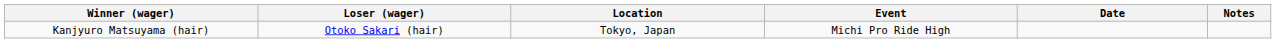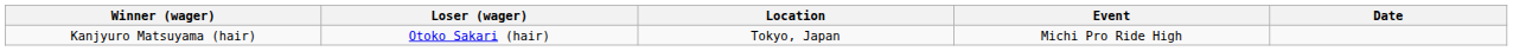- column: Notes
